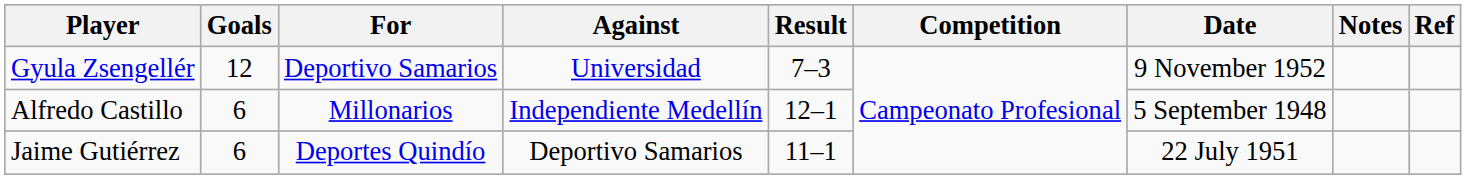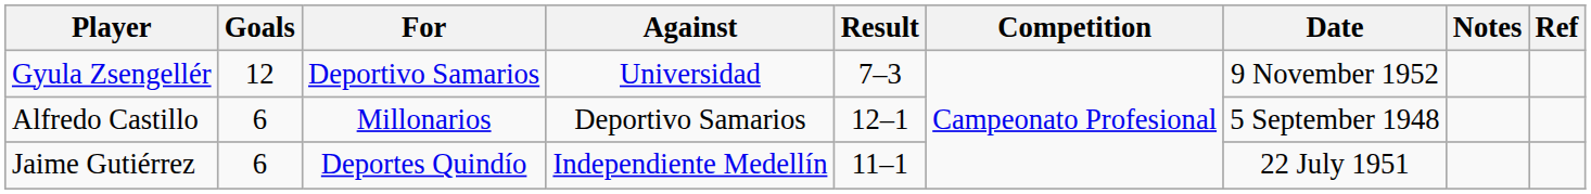Alfredo Castillo | Against: Independiente Medellín -> Deportivo Samarios
Jaime Gutiérrez | Against: Deportivo Samarios -> Independiente Medellín
